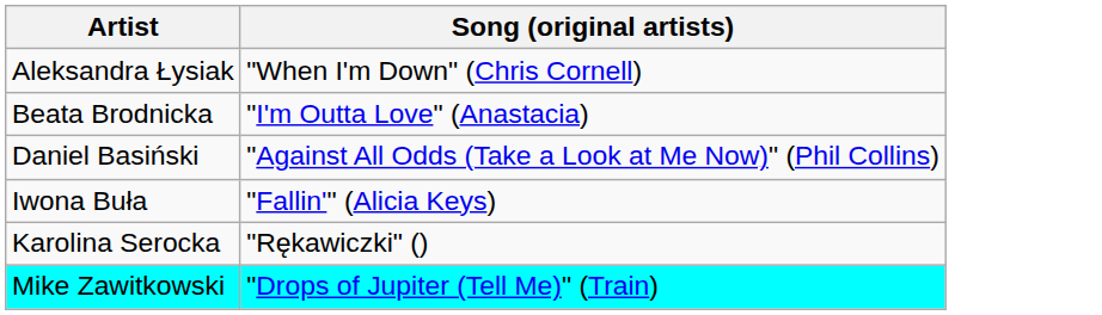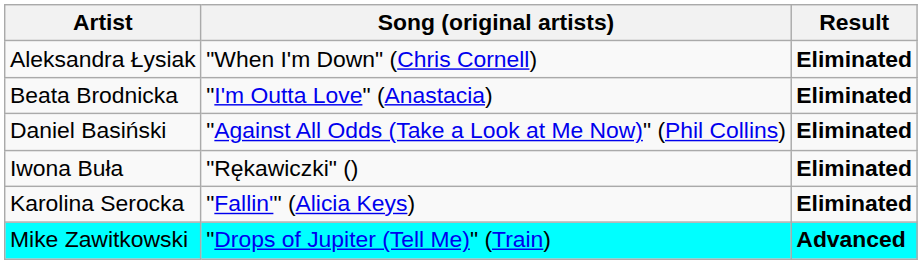+ column: Result | Eliminated | Eliminated | Eliminated | Eliminated | Eliminated | Advanced
Iwona Buła | Song (original artists): "Fallin'" (Alicia Keys) -> "Rękawiczki" ()
Karolina Serocka | Song (original artists): "Rękawiczki" () -> "Fallin'" (Alicia Keys)
